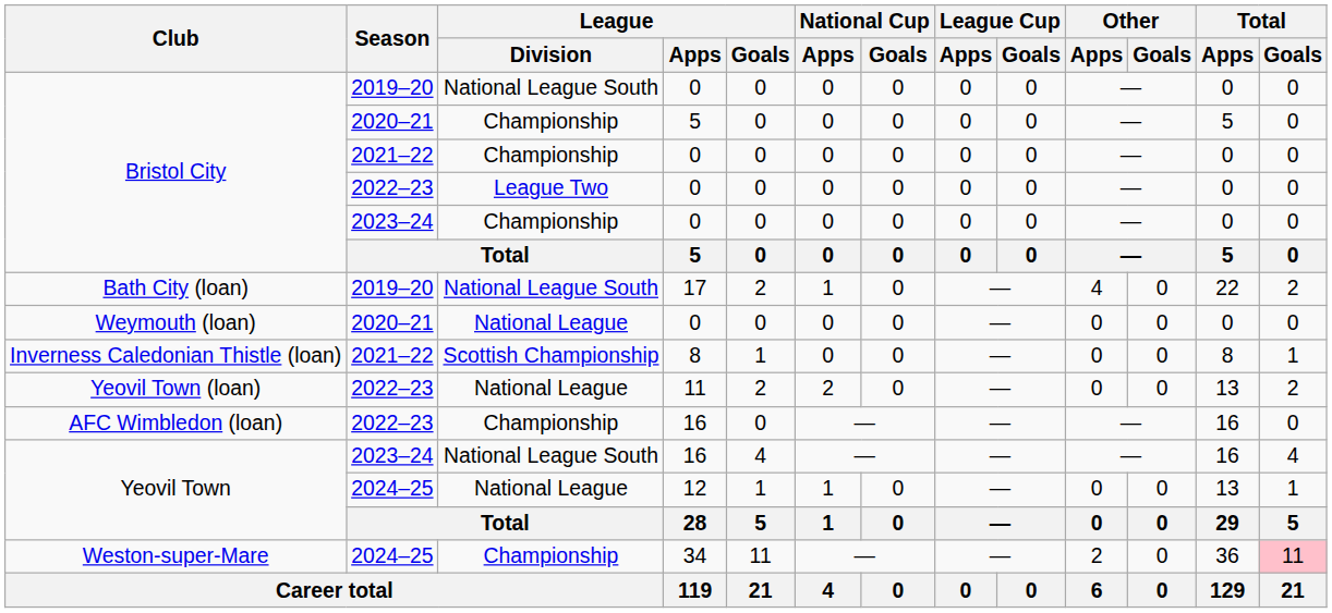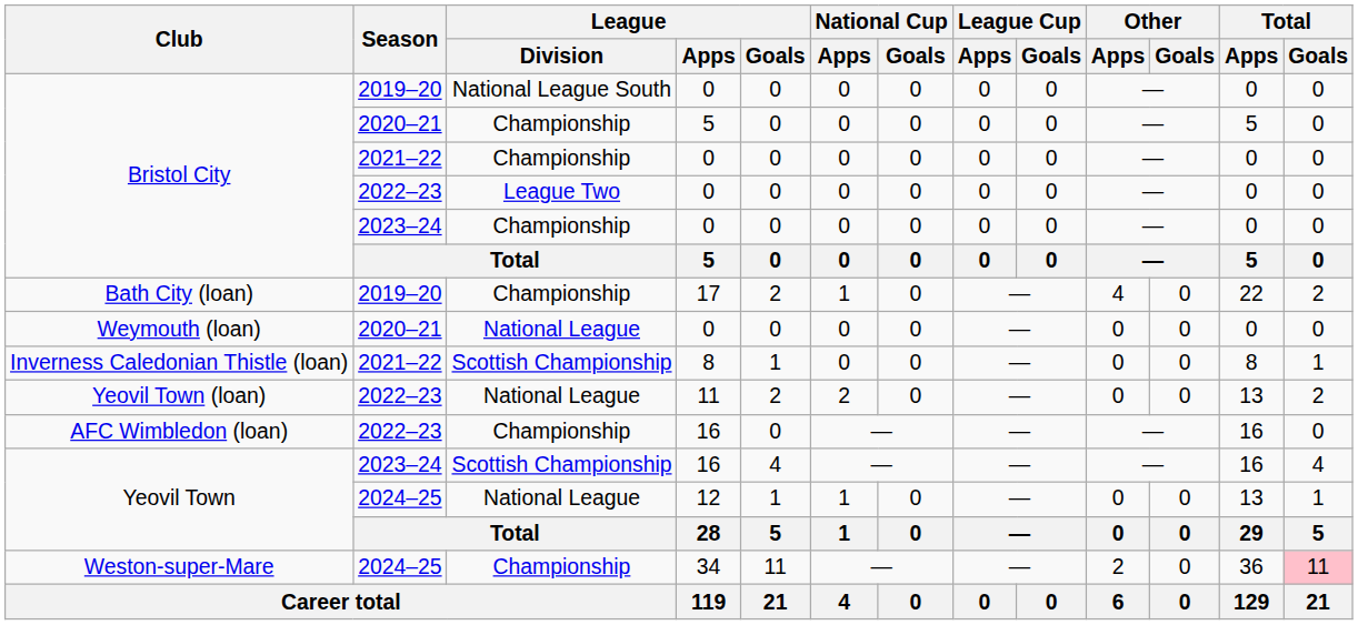Bath City (loan) | League / Division: National League South -> Championship
Yeovil Town / 2023–24 | League / Division: National League South -> Scottish Championship
